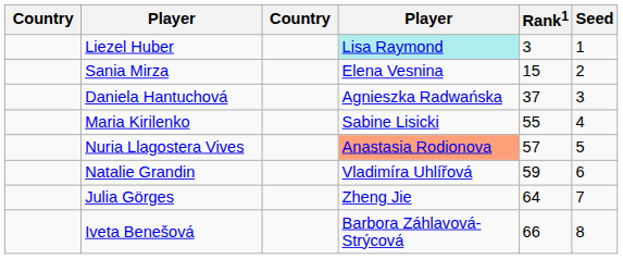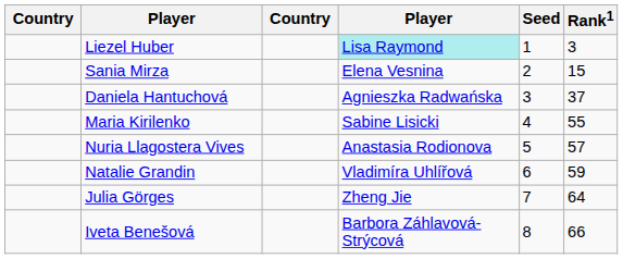columns swapped: Rank1 <-> Seed
Nuria Llagostera Vives | column 4: lightsalmon background -> no background
